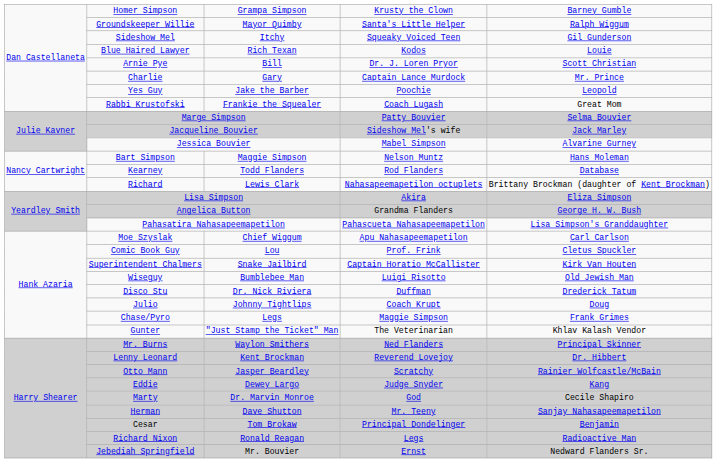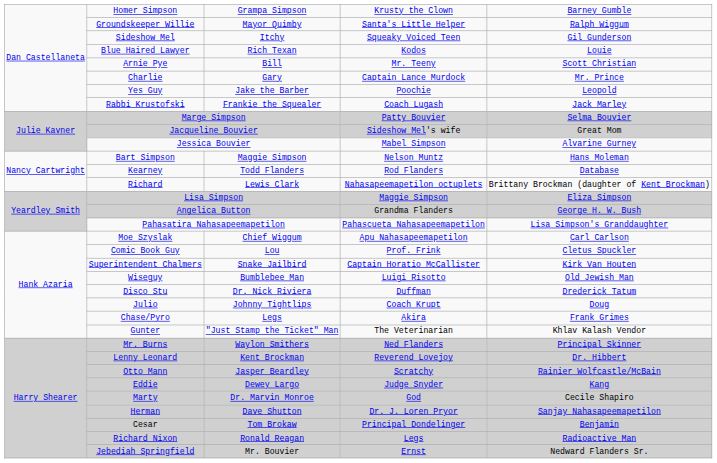Arnie Pye | column 4: Dr. J. Loren Pryor -> Mr. Teeny
Rabbi Krustofski | column 5: Great Mom -> Jack Marley
Jacqueline Bouvier | column 5: Jack Marley -> Great Mom
Lisa Simpson | column 4: Akira -> Maggie Simpson
Chase/Pyro | column 4: Maggie Simpson -> Akira
Herman | column 4: Mr. Teeny -> Dr. J. Loren Pryor
